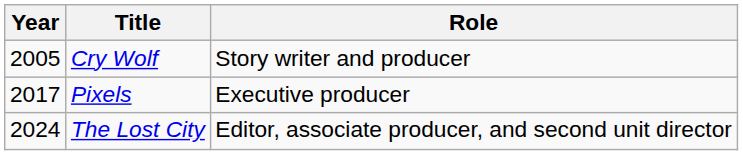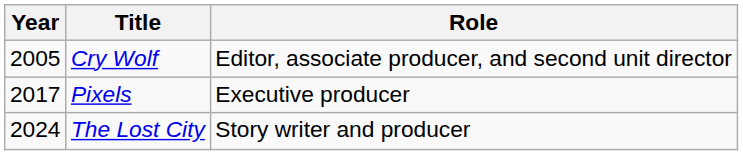Cry Wolf | Role: Story writer and producer -> Editor, associate producer, and second unit director
The Lost City | Role: Editor, associate producer, and second unit director -> Story writer and producer
